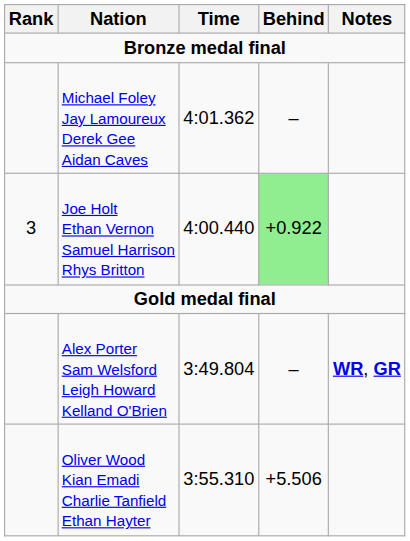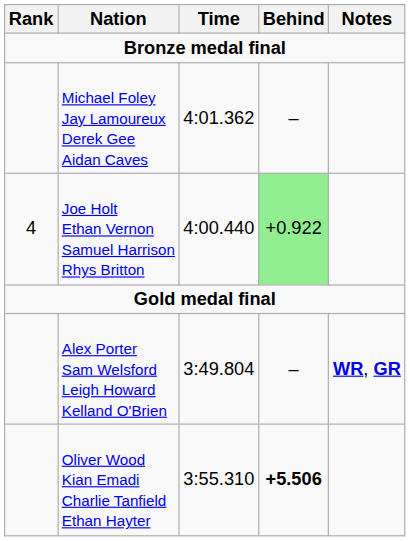Joe Holt Ethan Vernon Samuel Harrison Rhys Britton | Rank: 3 -> 4
Oliver Wood Kian Emadi Charlie Tanfield Ethan Hayter | Behind: normal -> bold
